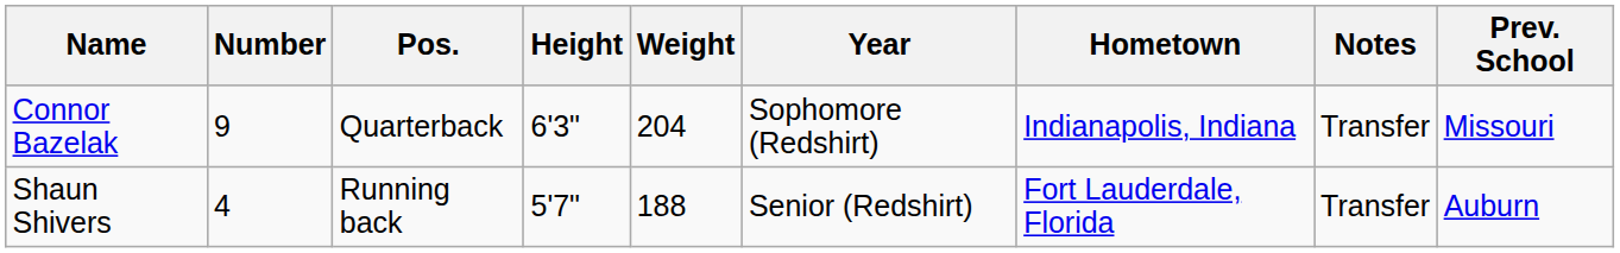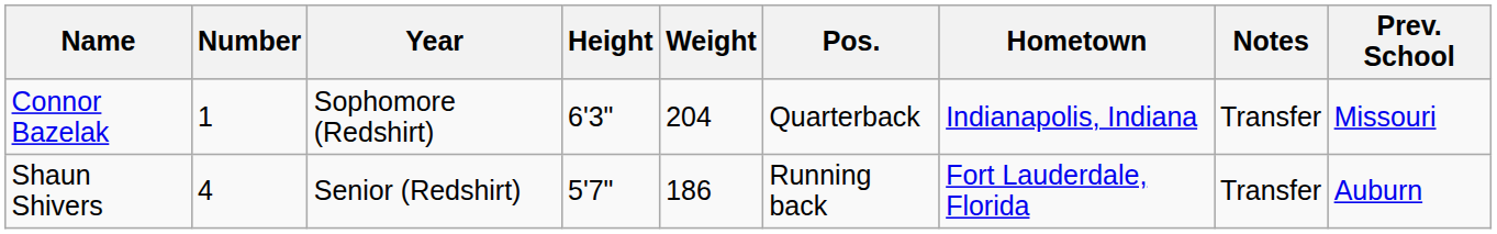columns swapped: Pos. <-> Year
Connor Bazelak | Number: 9 -> 1
Shaun Shivers | Weight: 188 -> 186
